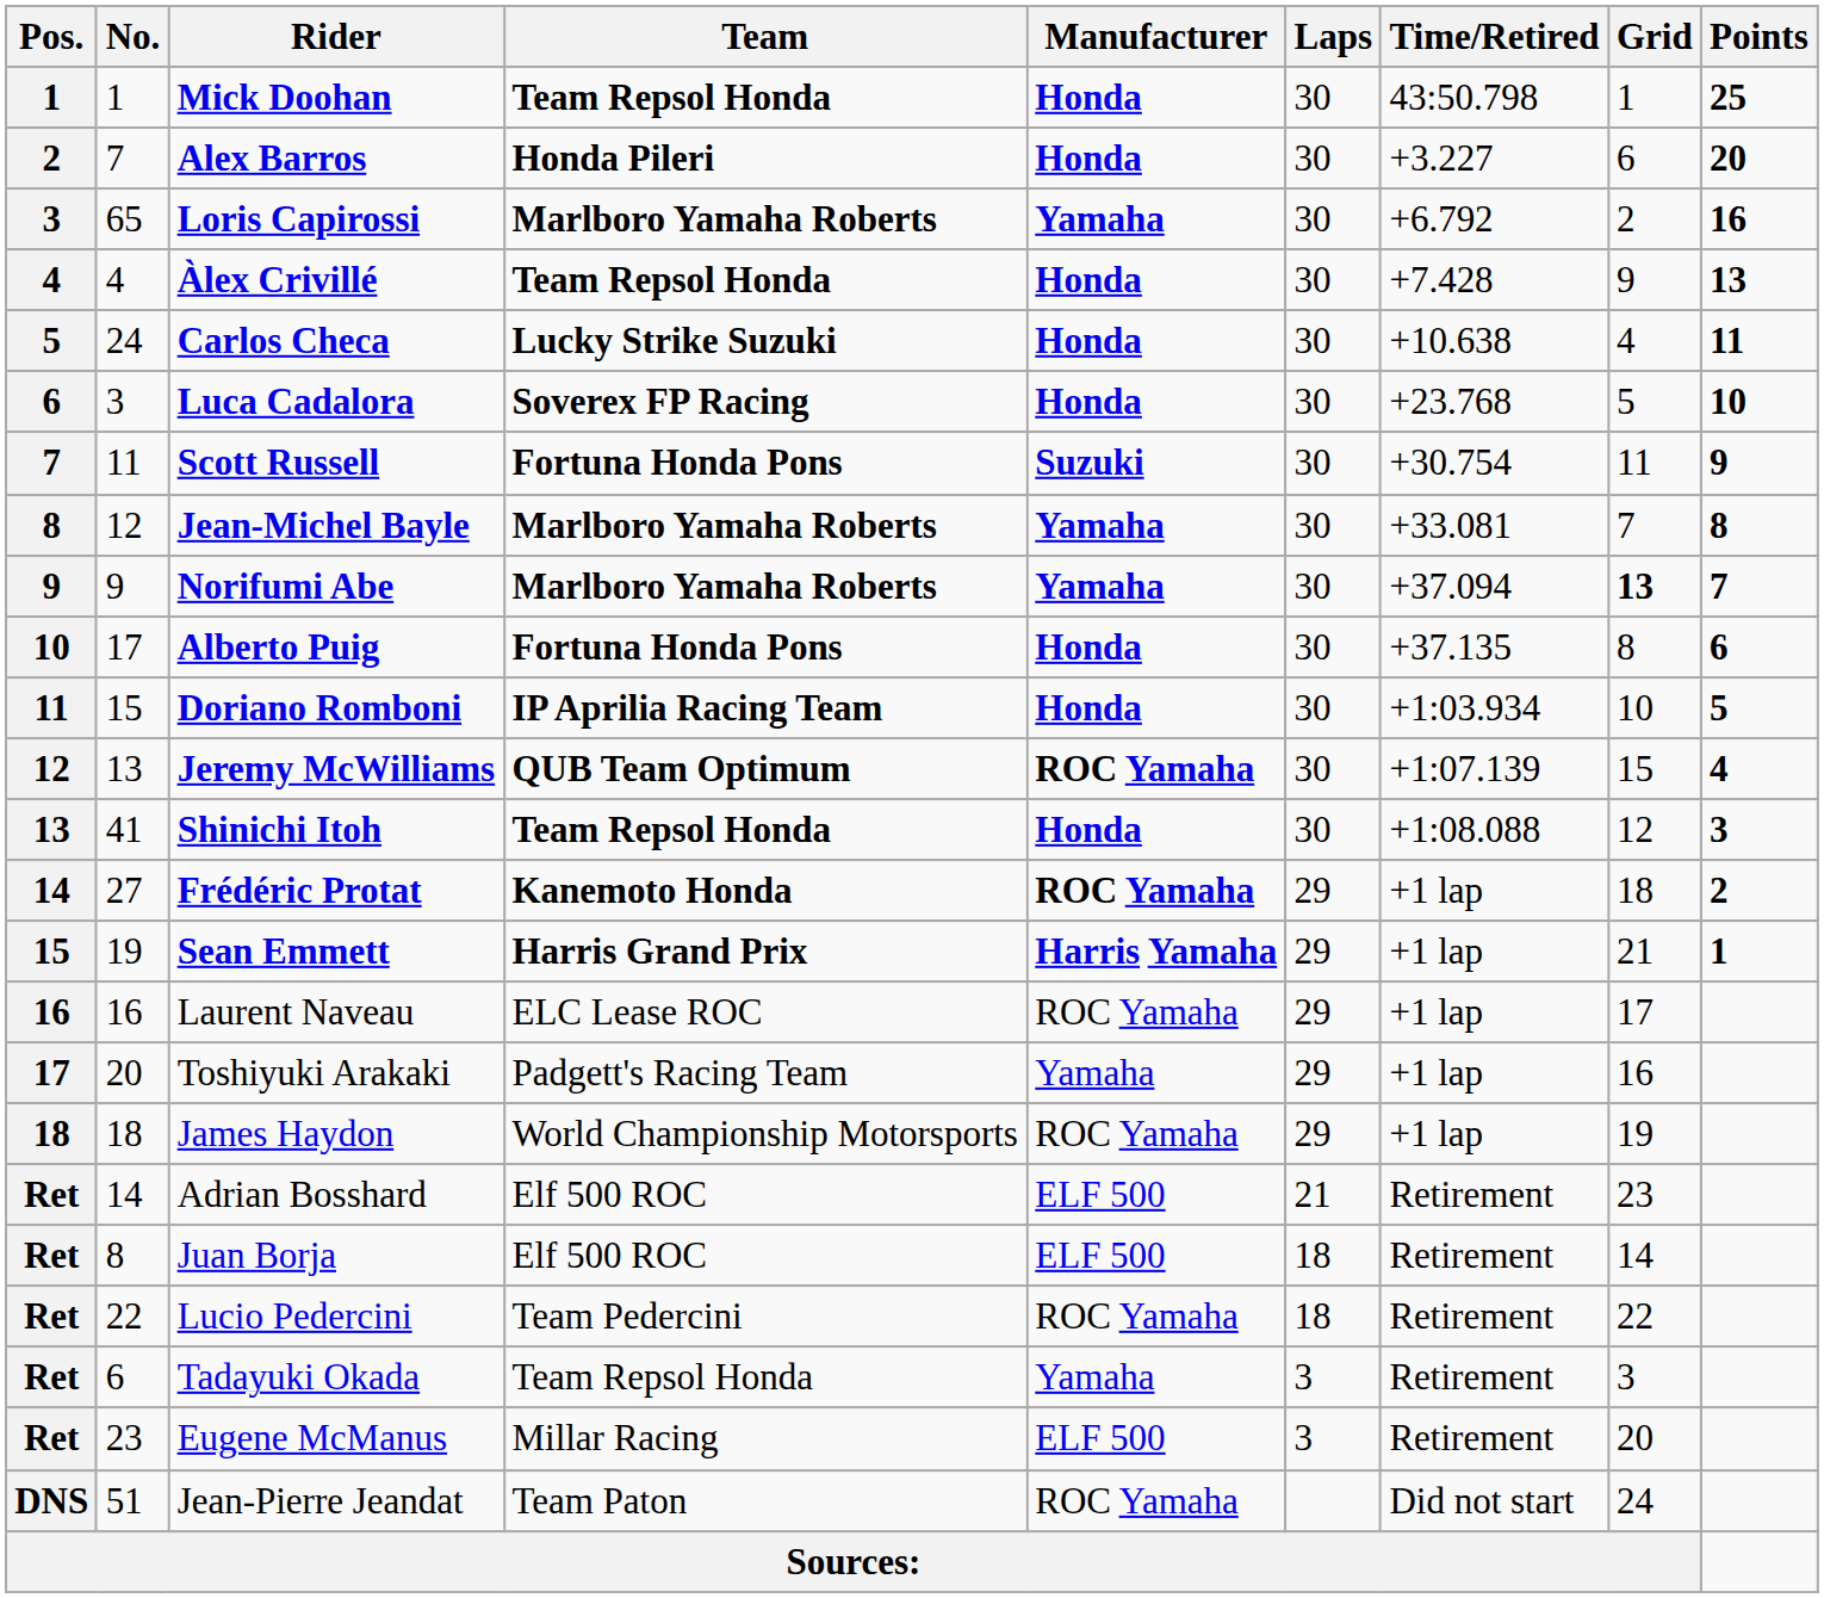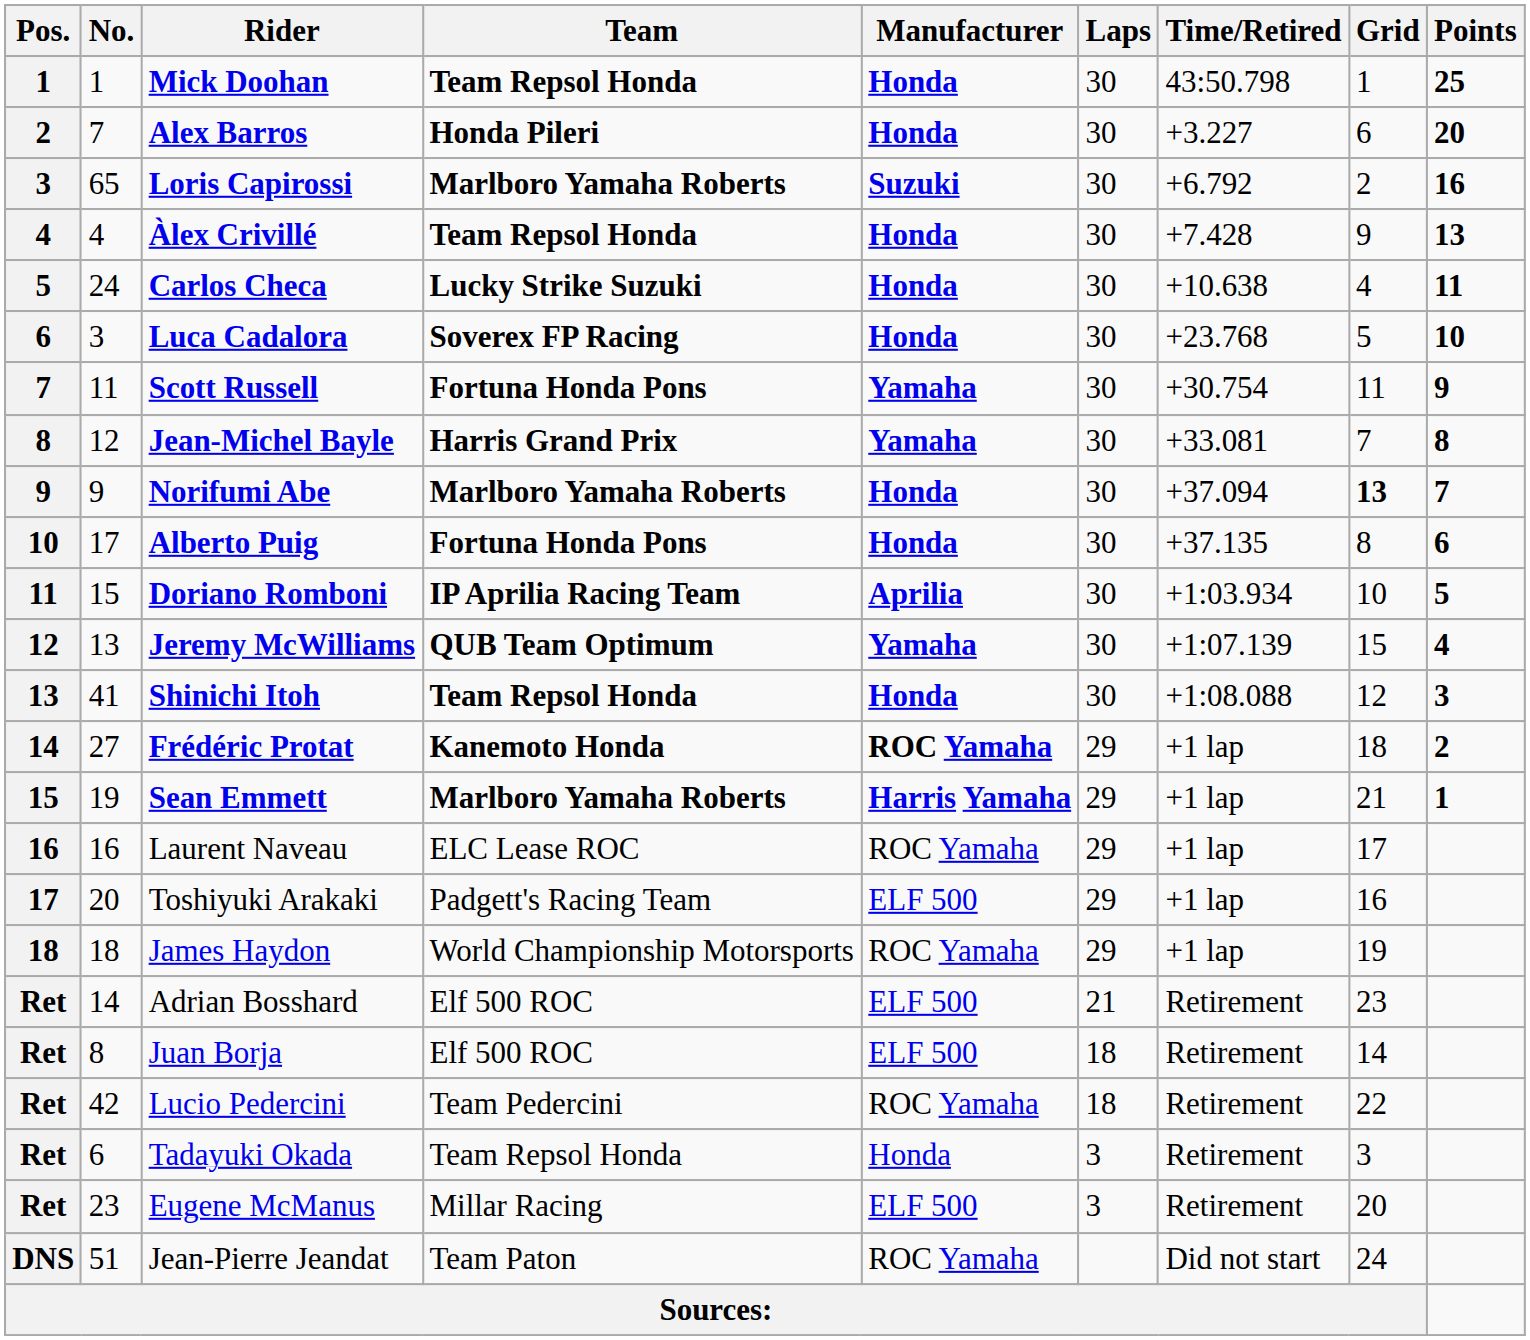Loris Capirossi | Manufacturer: Yamaha -> Suzuki
Scott Russell | Manufacturer: Suzuki -> Yamaha
Jean-Michel Bayle | Team: Marlboro Yamaha Roberts -> Harris Grand Prix
Norifumi Abe | Manufacturer: Yamaha -> Honda
Doriano Romboni | Manufacturer: Honda -> Aprilia
Jeremy McWilliams | Manufacturer: ROC Yamaha -> Yamaha
Sean Emmett | Team: Harris Grand Prix -> Marlboro Yamaha Roberts
Toshiyuki Arakaki | Manufacturer: Yamaha -> ELF 500
Lucio Pedercini | No.: 22 -> 42
Tadayuki Okada | Manufacturer: Yamaha -> Honda
